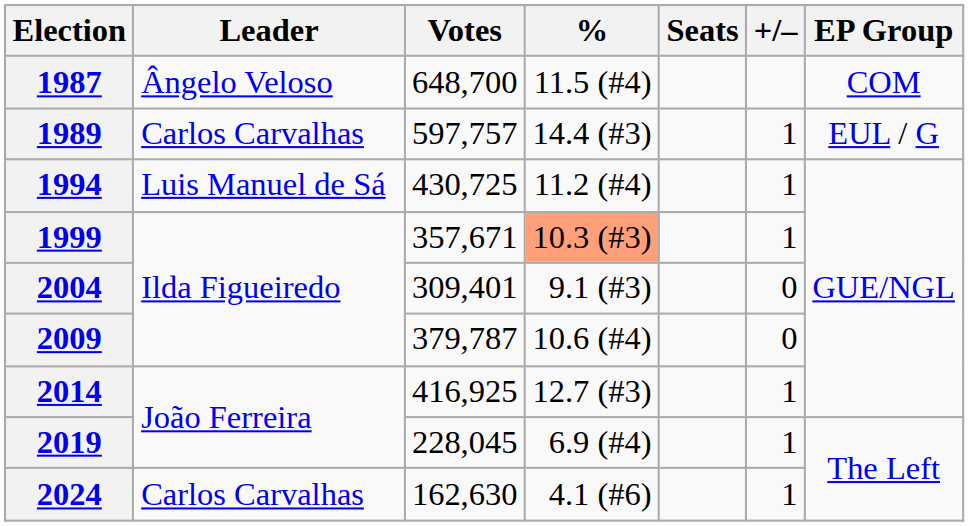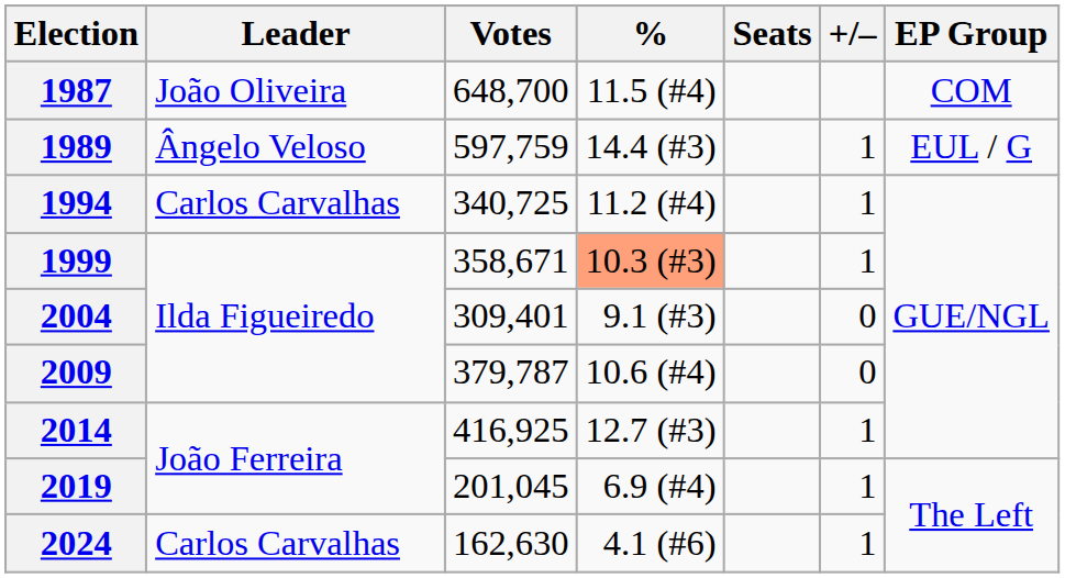1987 | Leader: Ângelo Veloso -> João Oliveira
1989 | Leader: Carlos Carvalhas -> Ângelo Veloso
1989 | Votes: 597,757 -> 597,759
1994 | Leader: Luis Manuel de Sá -> Carlos Carvalhas
1994 | Votes: 430,725 -> 340,725
1999 | Votes: 357,671 -> 358,671
2019 | Votes: 228,045 -> 201,045
